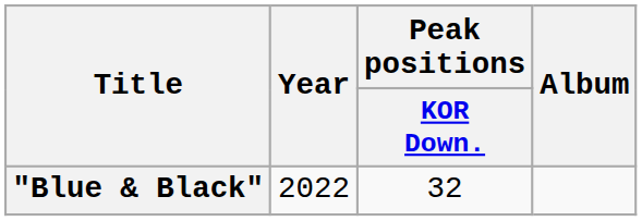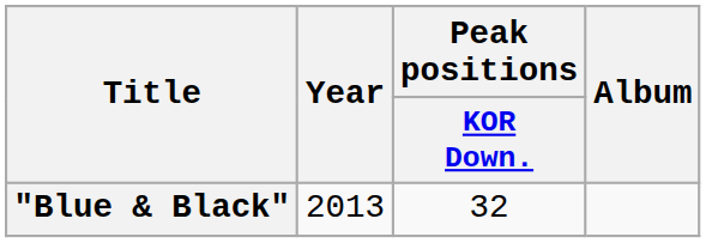"Blue & Black" | Year: 2022 -> 2013
